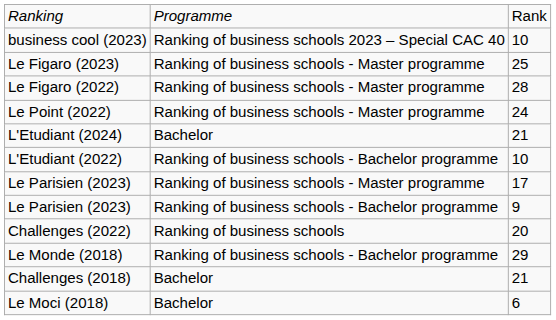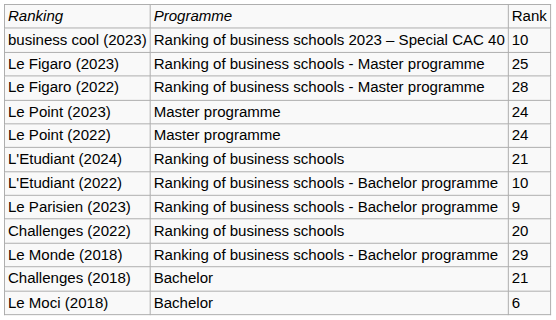+ row: Le Point (2023) | Master programme | 24
Le Point (2022) | column 2: Ranking of business schools - Master programme -> Master programme
L'Etudiant (2024) | column 2: Bachelor -> Ranking of business schools
- row: Le Parisien (2023) | Ranking of business schools - Master programme | 17
